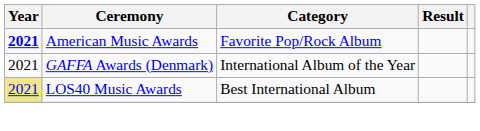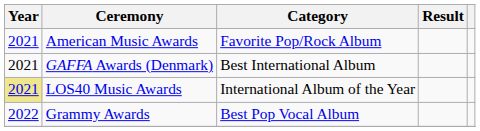American Music Awards | Year: bold -> normal
GAFFA Awards (Denmark) | Category: International Album of the Year -> Best International Album
LOS40 Music Awards | Category: Best International Album -> International Album of the Year
+ row: 2022 | Grammy Awards | Best Pop Vocal Album
